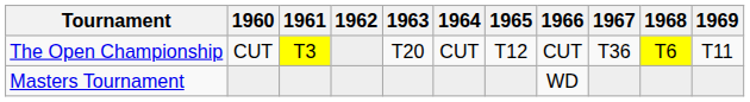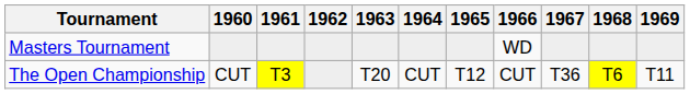rows swapped: Masters Tournament <-> The Open Championship
